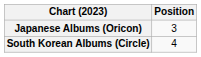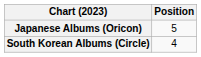Japanese Albums (Oricon) | Position: 3 -> 5
